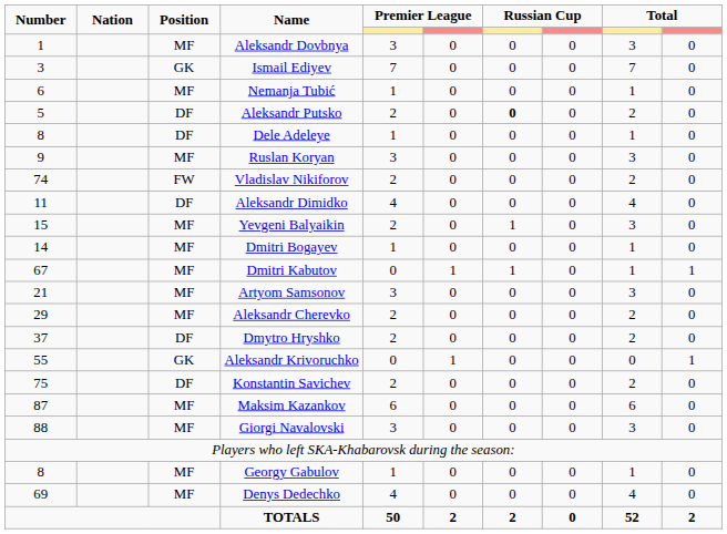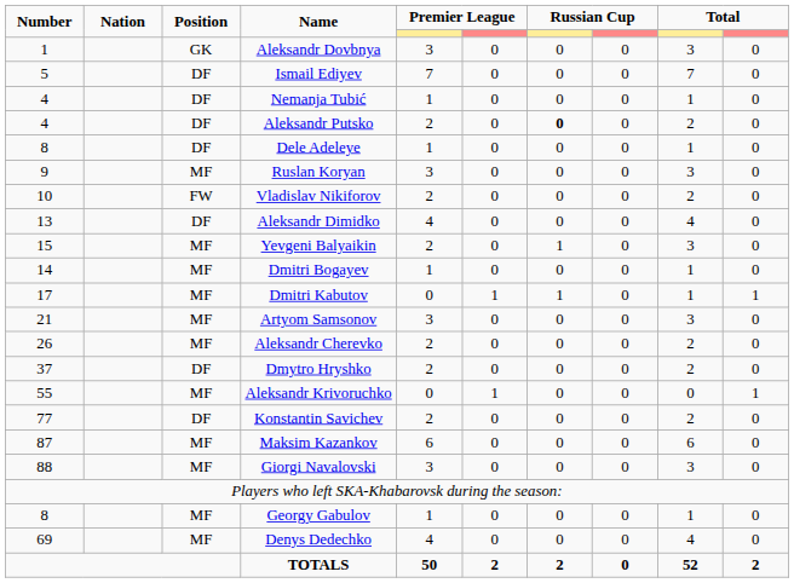Aleksandr Dovbnya | Position: MF -> GK
Ismail Ediyev | Number: 3 -> 5
Ismail Ediyev | Position: GK -> DF
Nemanja Tubić | Number: 6 -> 4
Nemanja Tubić | Position: MF -> DF
Aleksandr Putsko | Number: 5 -> 4
Vladislav Nikiforov | Number: 74 -> 10
Aleksandr Dimidko | Number: 11 -> 13
Dmitri Kabutov | Number: 67 -> 17
Aleksandr Cherevko | Number: 29 -> 26
Aleksandr Krivoruchko | Position: GK -> MF
Konstantin Savichev | Number: 75 -> 77
